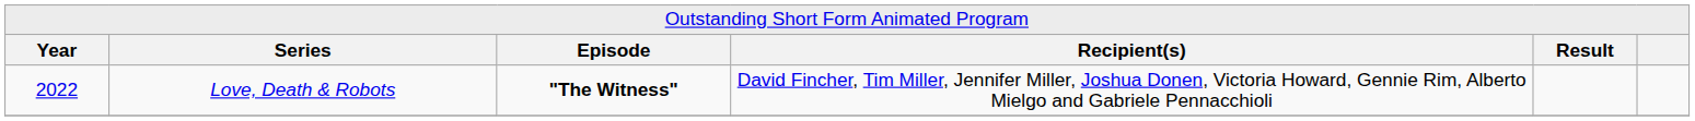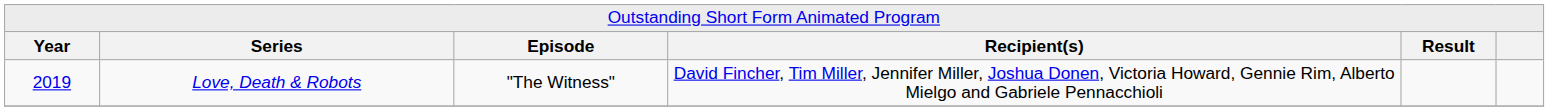Love, Death & Robots | column 1: 2022 -> 2019
Love, Death & Robots | column 3: bold -> normal
